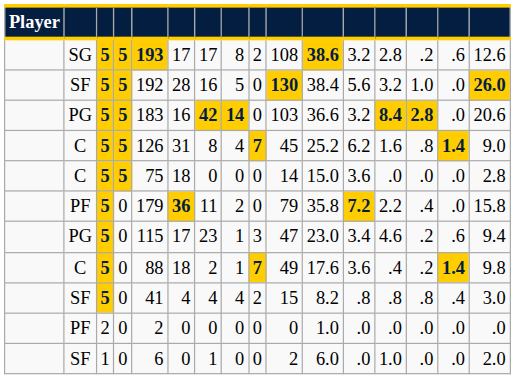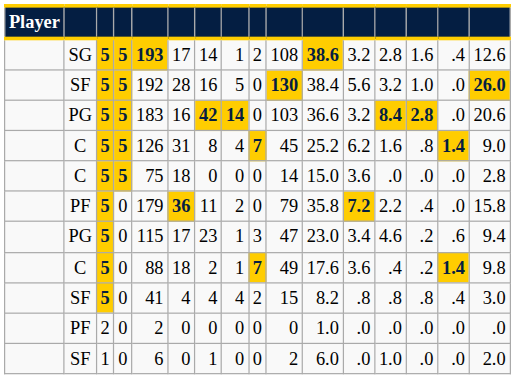SG | column 7: 17 -> 14
SG | column 8: 8 -> 1
SG | column 14: .2 -> 1.6
SG | column 15: .6 -> .4
